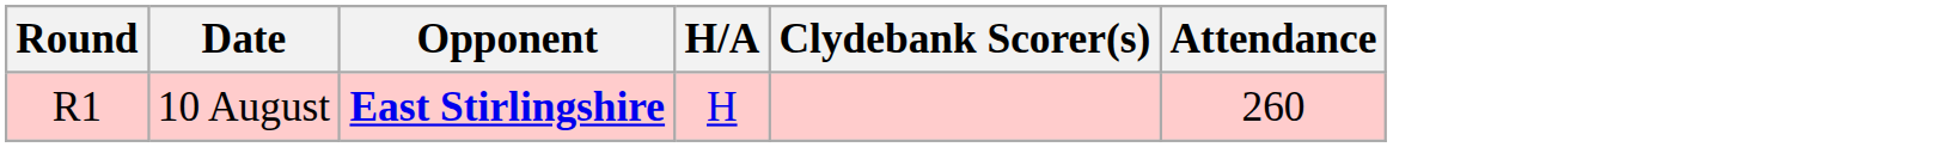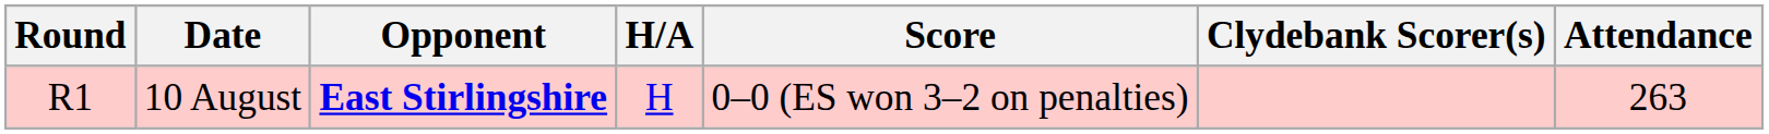+ column: Score | 0–0 (ES won 3–2 on penalties)
10 August | Attendance: 260 -> 263
